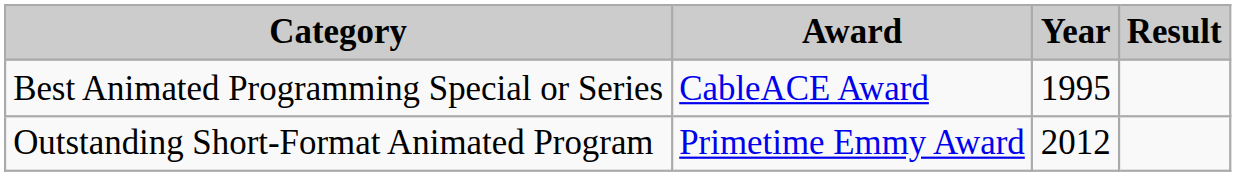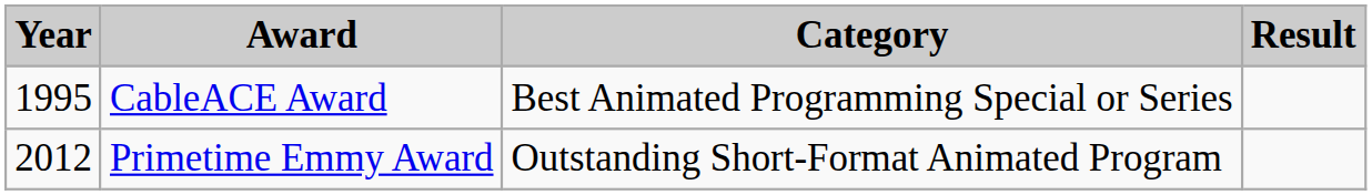columns swapped: Year <-> Category
